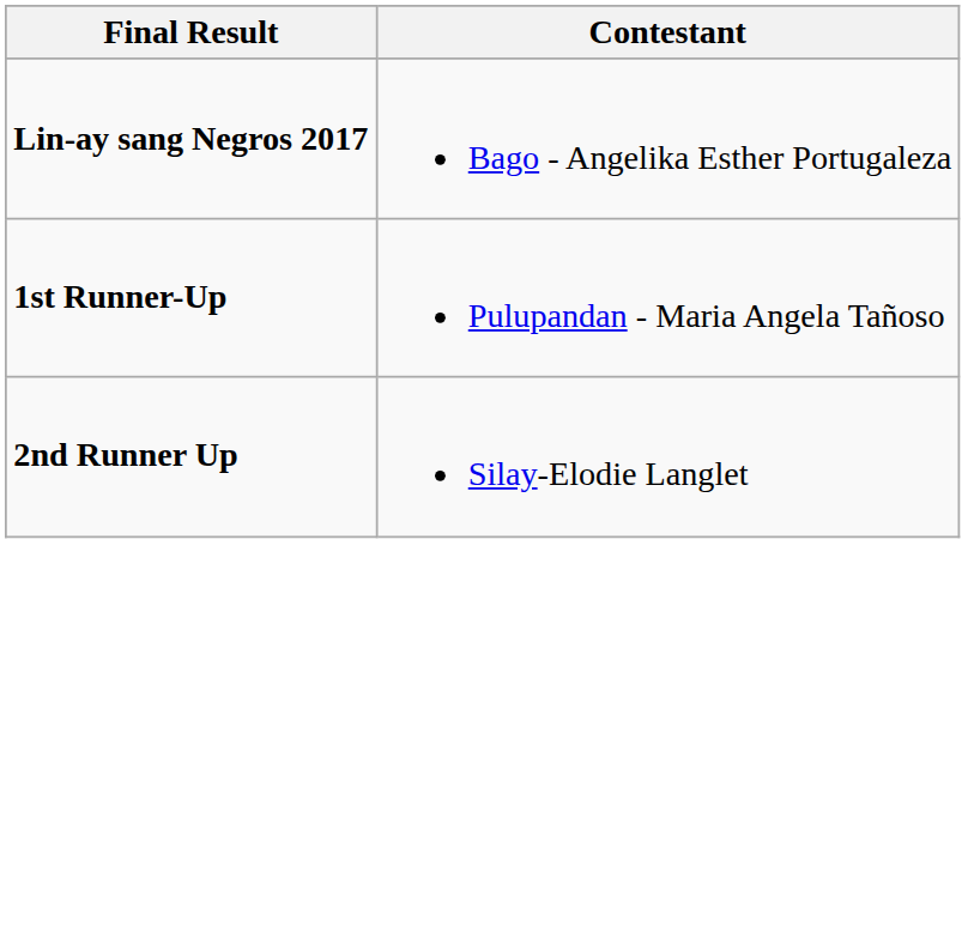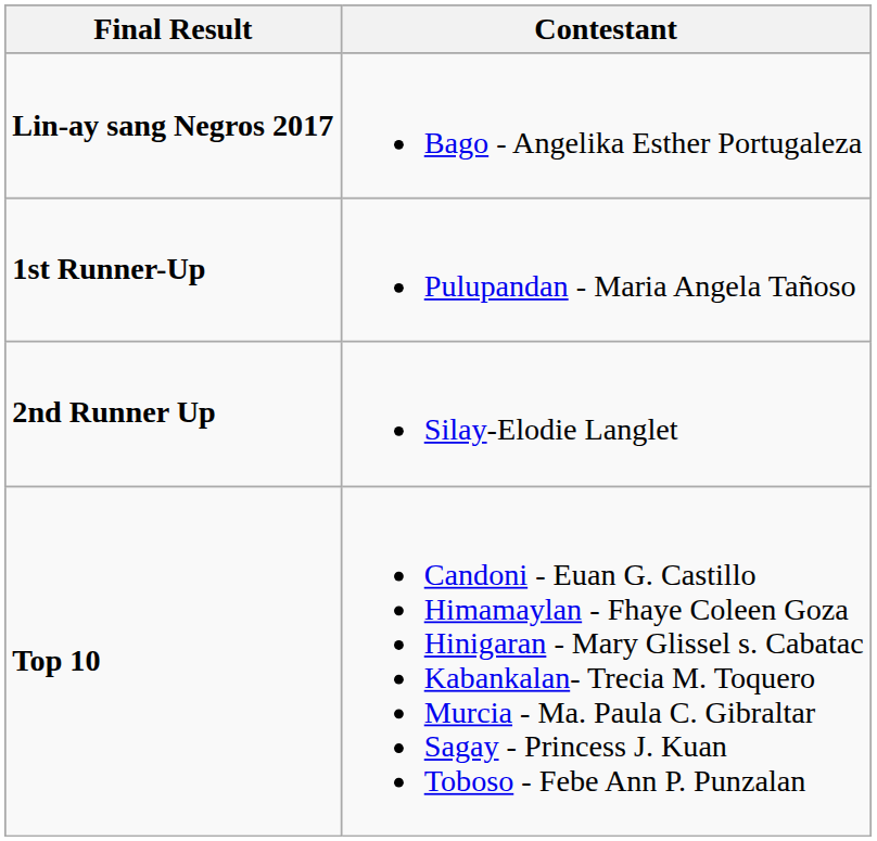+ row: Top 10 | Candoni - Euan G. Castillo Himamaylan - Fhaye Coleen Goza Hinigaran - Mary Glissel s. Cabatac Kabankalan- Trecia M. Toquero Murcia - Ma. Paula C. Gibraltar Sagay - Princess J. Kuan Toboso - Febe Ann P. Punzalan
